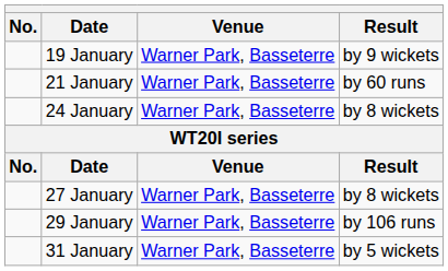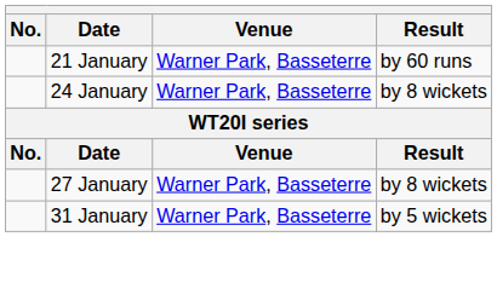- row: 19 January | Warner Park, Basseterre | by 9 wickets
- row: 29 January | Warner Park, Basseterre | by 106 runs
